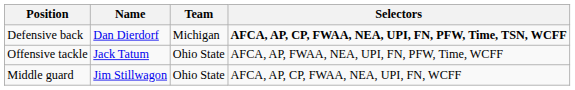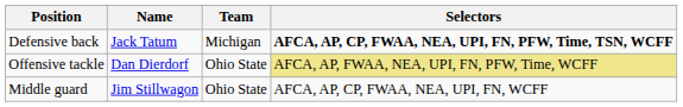Defensive back | Name: Dan Dierdorf -> Jack Tatum
Offensive tackle | Name: Jack Tatum -> Dan Dierdorf
Offensive tackle | Selectors: no background -> khaki background
